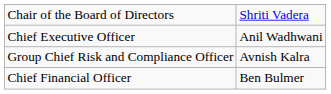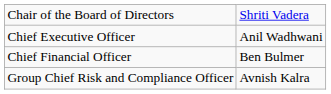rows swapped: Chief Financial Officer <-> Group Chief Risk and Compliance Officer
